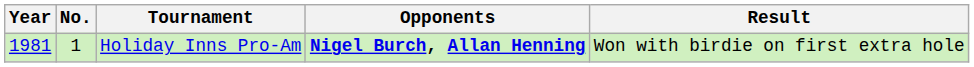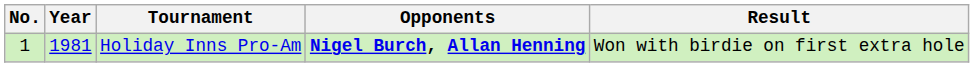columns swapped: No. <-> Year
